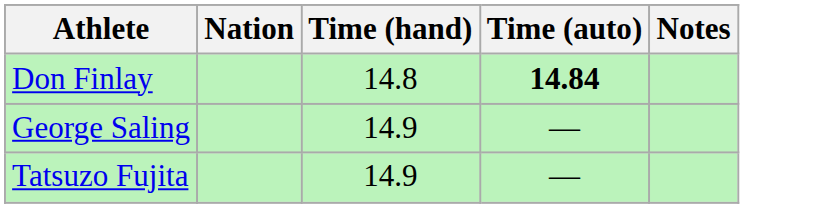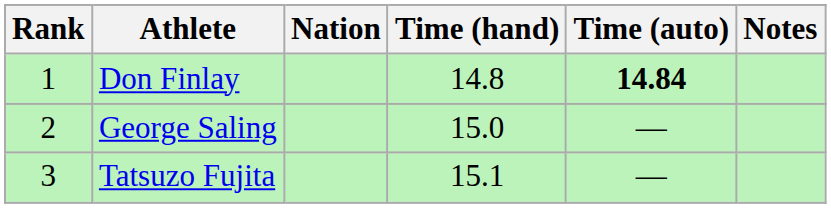+ column: Rank | 1 | 2 | 3
George Saling | Time (hand): 14.9 -> 15.0
Tatsuzo Fujita | Time (hand): 14.9 -> 15.1
